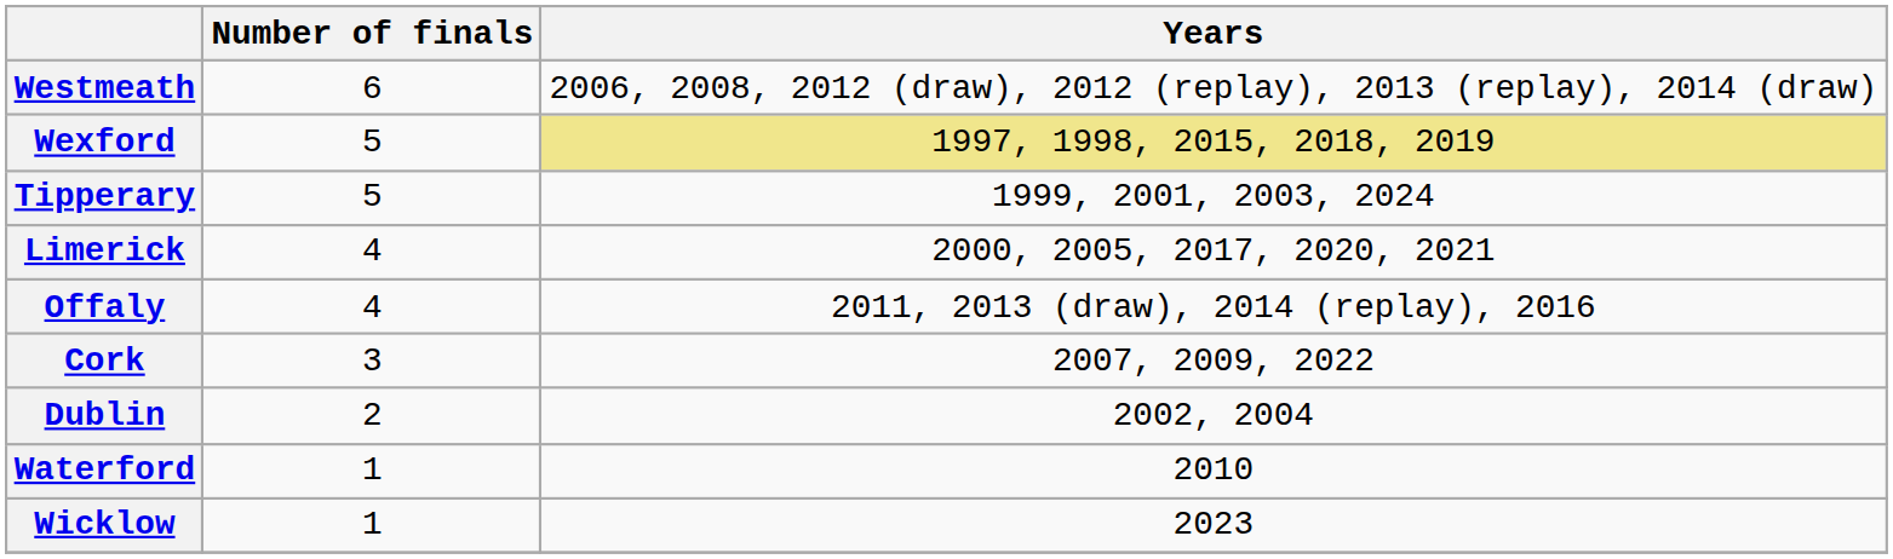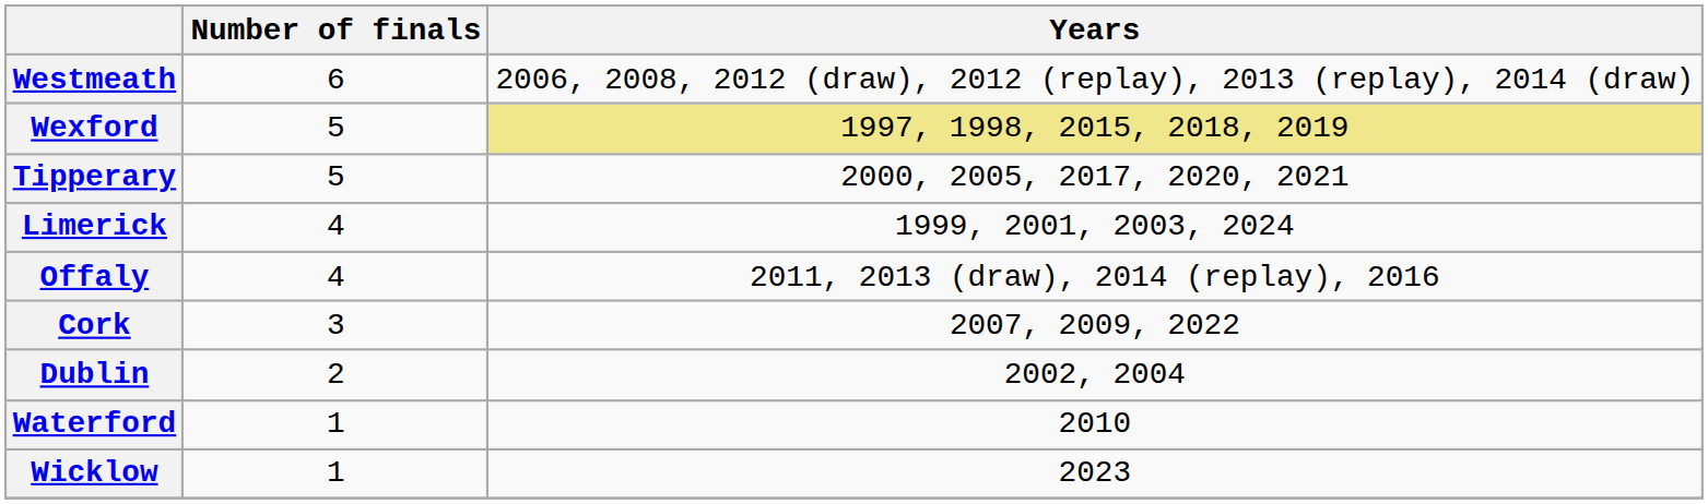Tipperary | Years: 1999, 2001, 2003, 2024 -> 2000, 2005, 2017, 2020, 2021
Limerick | Years: 2000, 2005, 2017, 2020, 2021 -> 1999, 2001, 2003, 2024
